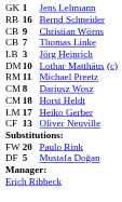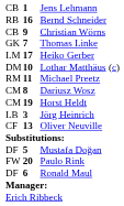Jens Lehmann | column 1: GK -> CB
Thomas Linke | column 1: CB -> GK
rows swapped: Jörg Heinrich <-> Heiko Gerber
Horst Heldt | column 2: 18 -> 19
rows swapped: Mustafa Doğan <-> Paulo Rink
+ row: DF | 6 | Ronald Maul
